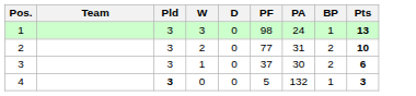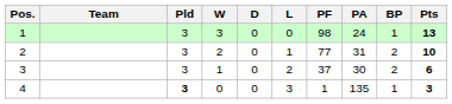+ column: L | 0 | 1 | 2 | 3
4 | PF: 5 -> 1
4 | PA: 132 -> 135
